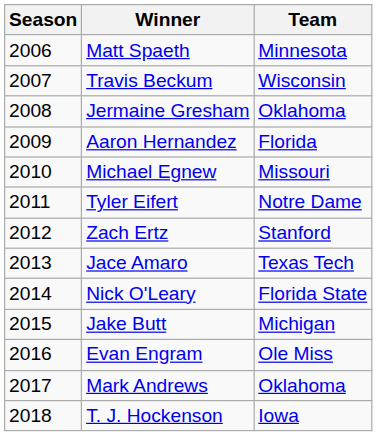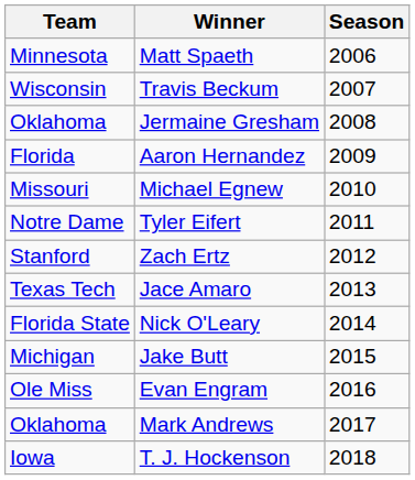columns swapped: Season <-> Team
